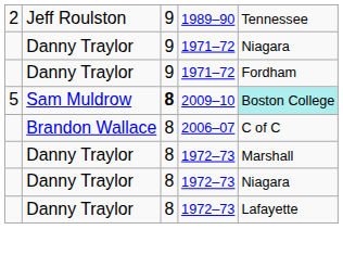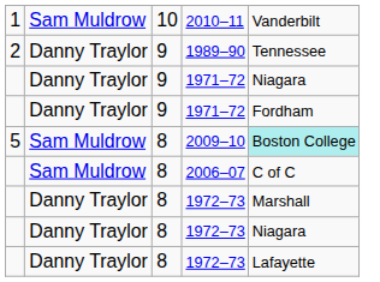+ row: 1 | Sam Muldrow | 10 | 2010–11 | Vanderbilt
1989–90 | column 2: Jeff Roulston -> Danny Traylor
2009–10 | column 3: bold -> normal
2006–07 | column 2: Brandon Wallace -> Sam Muldrow
